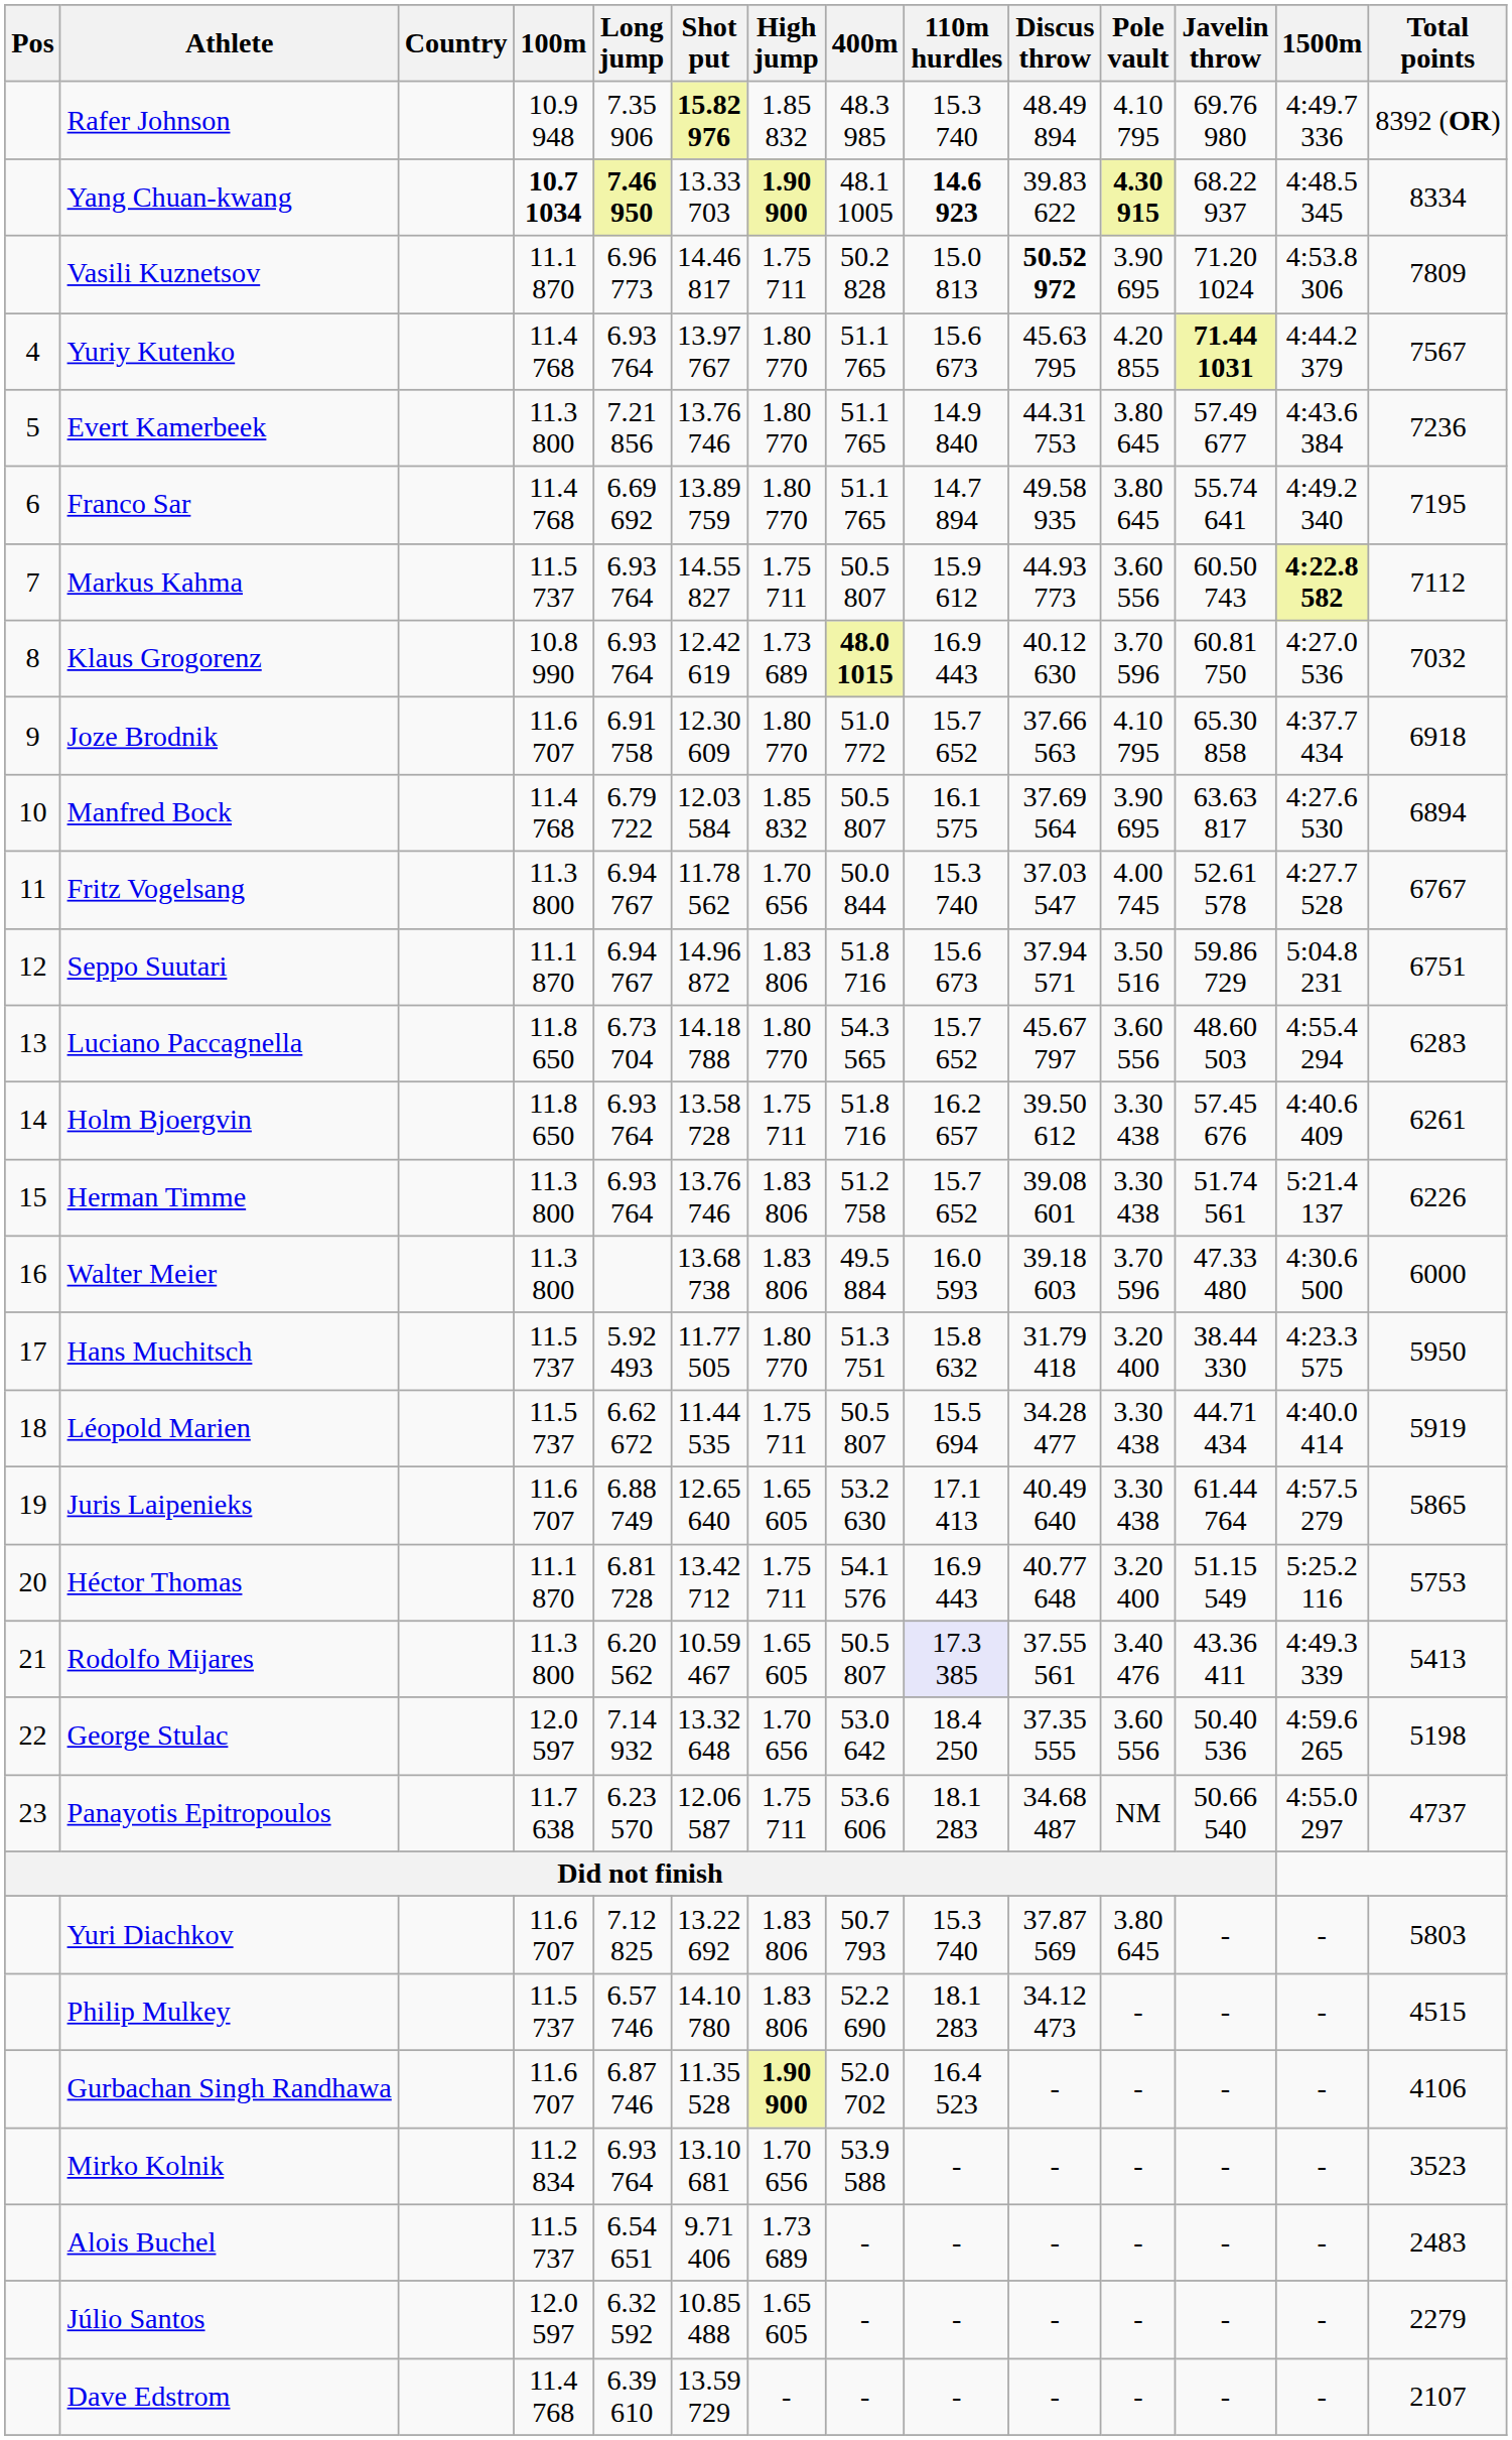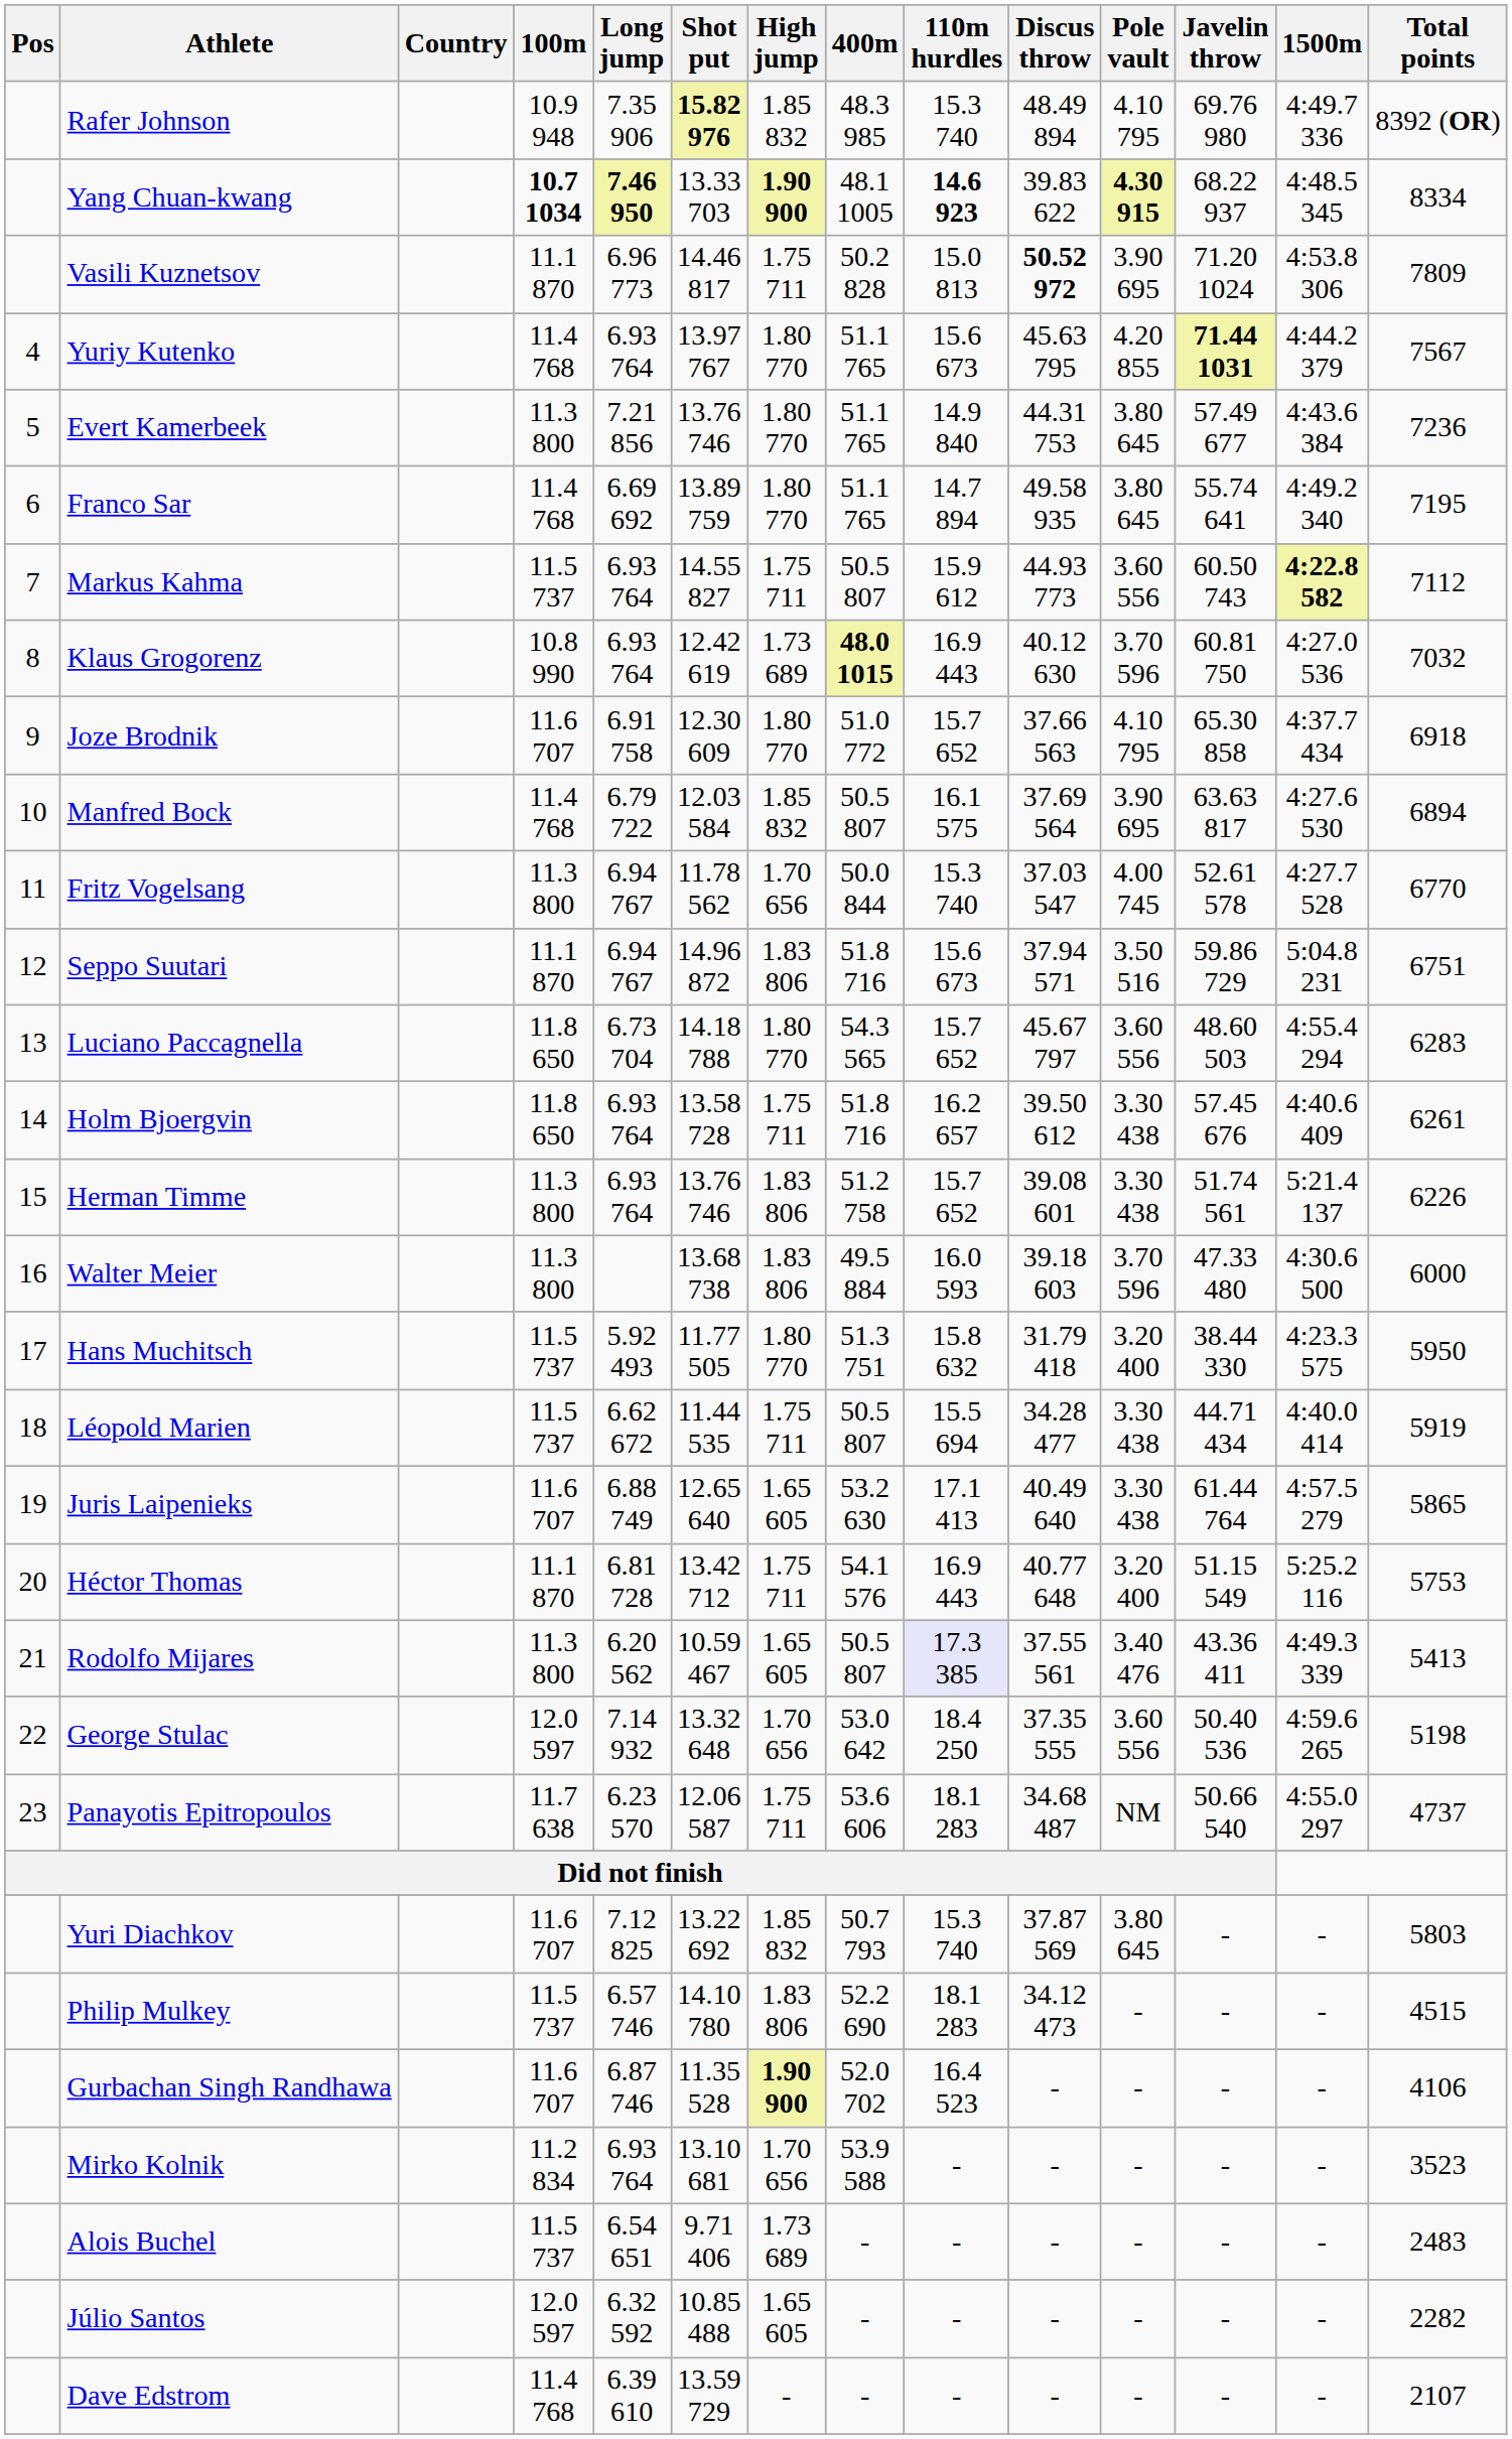Fritz Vogelsang | Total points: 6767 -> 6770
Yuri Diachkov | High jump: 1.83 806 -> 1.85 832
Júlio Santos | Total points: 2279 -> 2282
